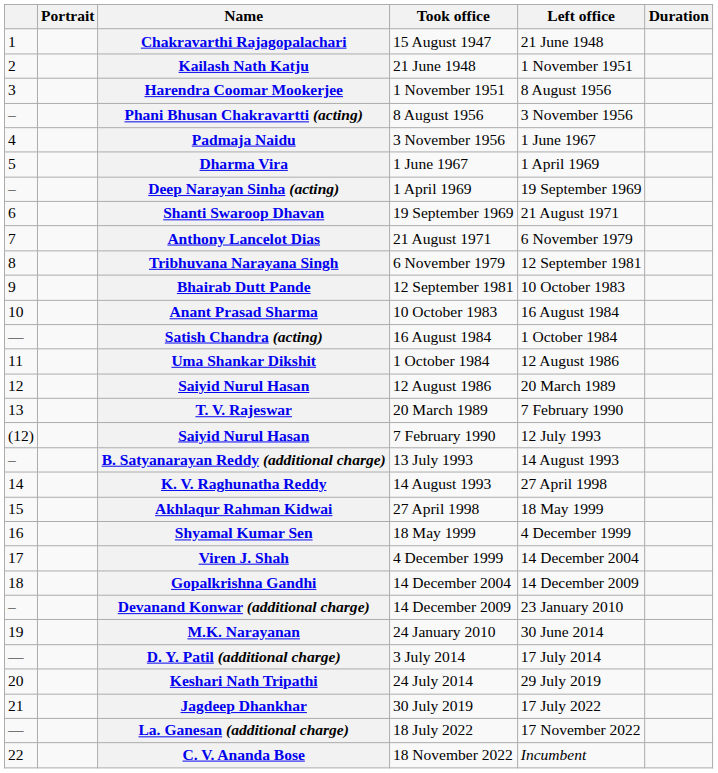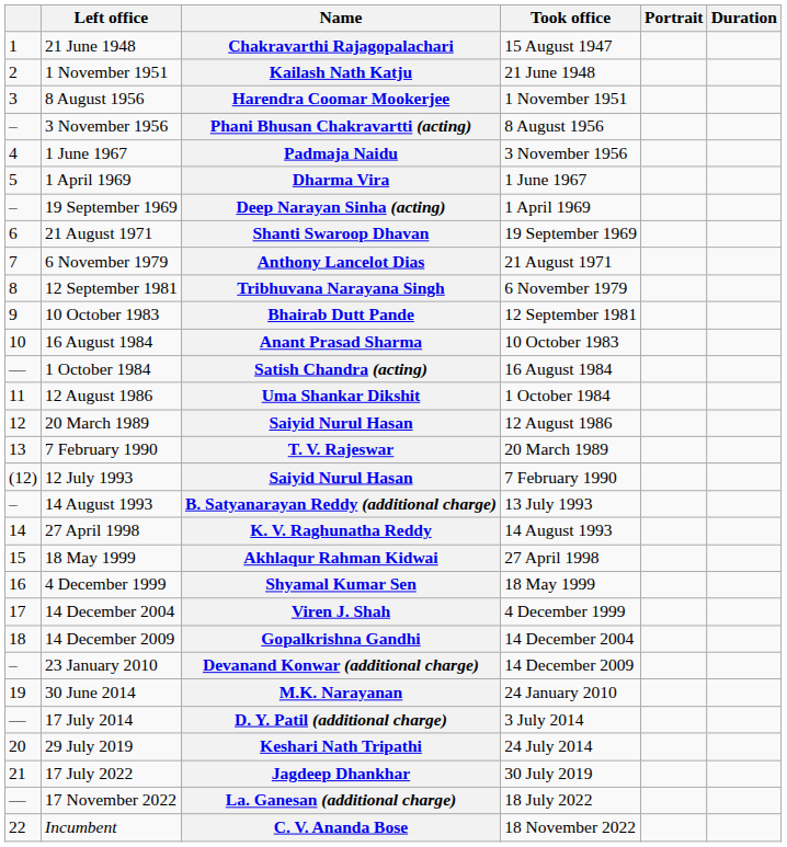columns swapped: Portrait <-> Left office
